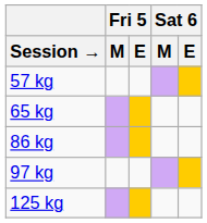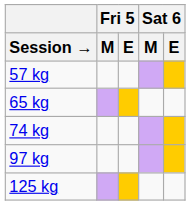+ row: 74 kg
- row: 86 kg
